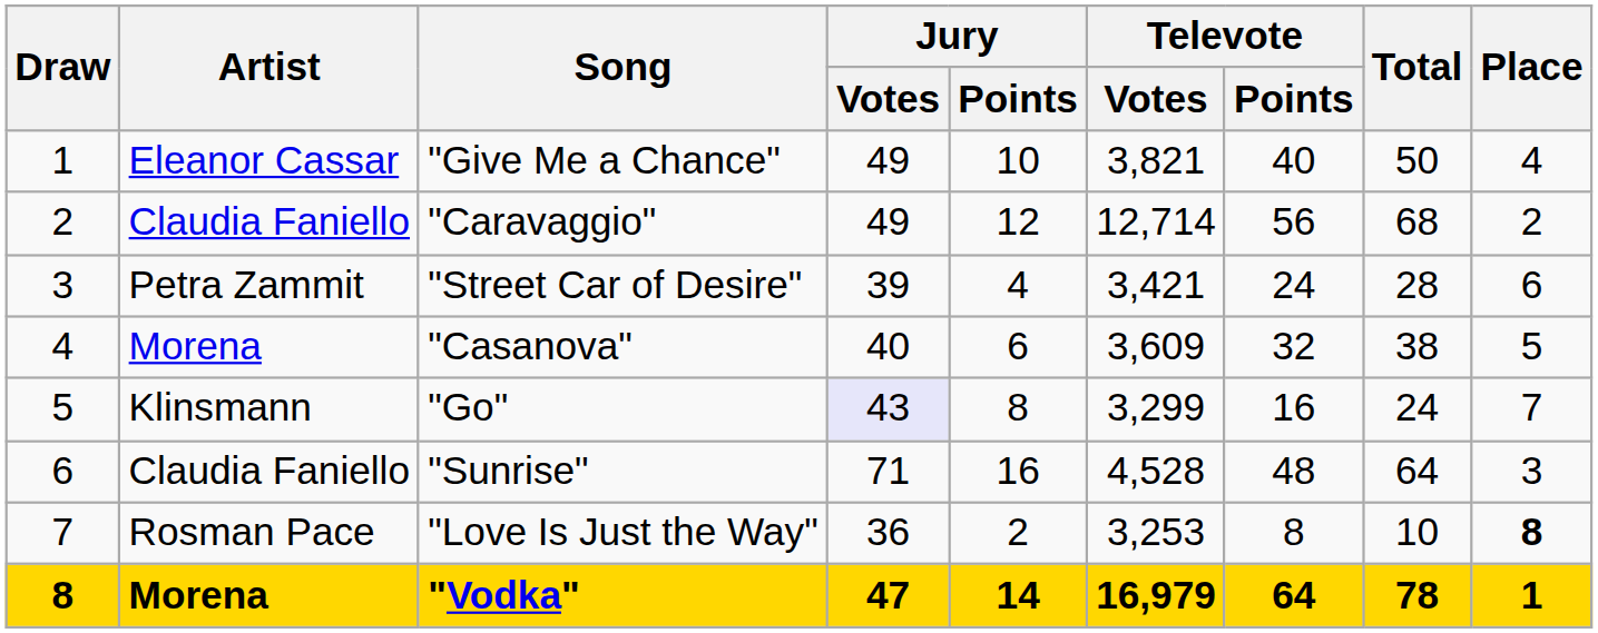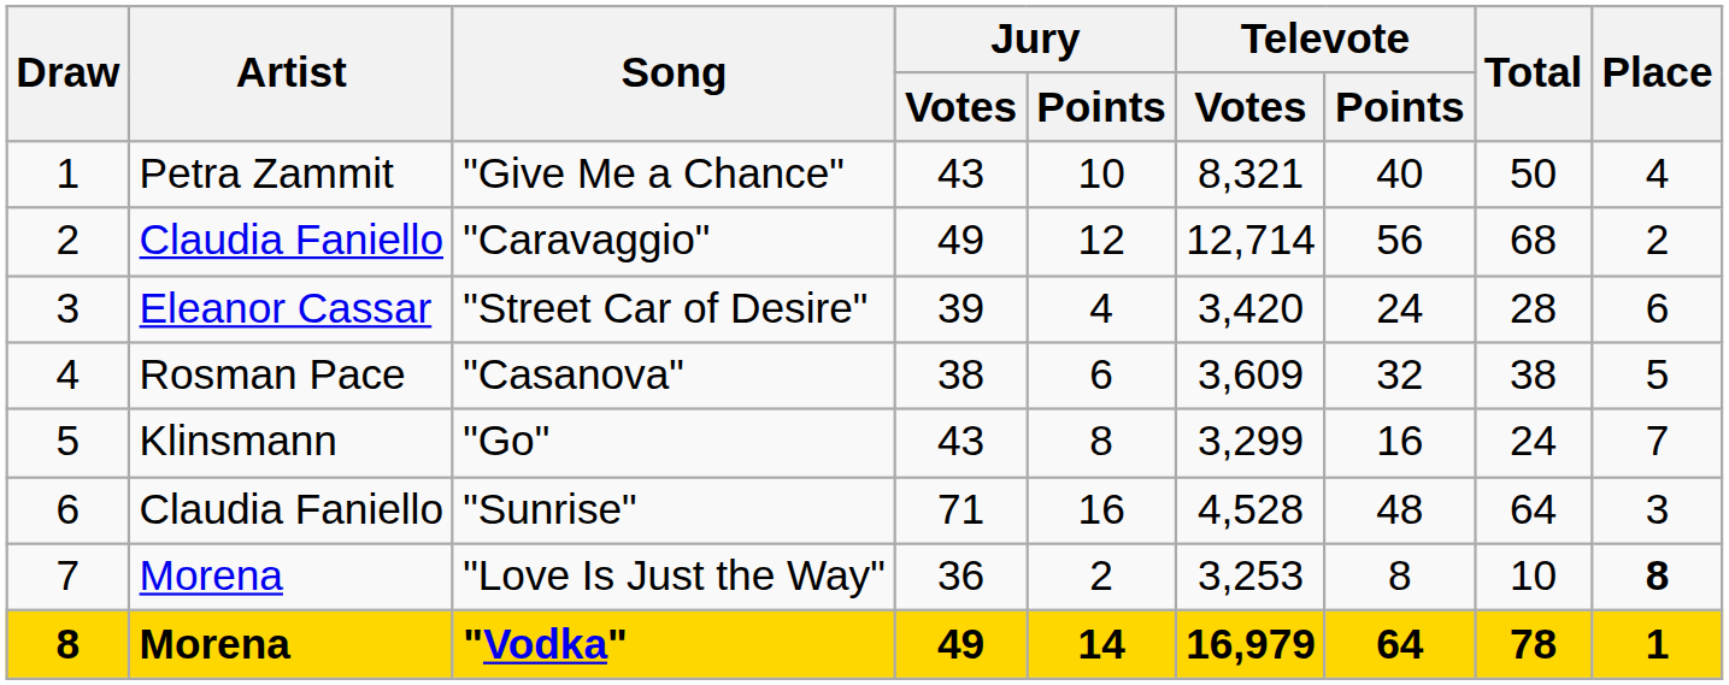"Give Me a Chance" | Artist: Eleanor Cassar -> Petra Zammit
"Give Me a Chance" | Jury / Votes: 49 -> 43
"Give Me a Chance" | Televote / Votes: 3,821 -> 8,321
"Street Car of Desire" | Artist: Petra Zammit -> Eleanor Cassar
"Street Car of Desire" | Televote / Votes: 3,421 -> 3,420
"Casanova" | Artist: Morena -> Rosman Pace
"Casanova" | Jury / Votes: 40 -> 38
"Go" | Jury / Votes: lavender background -> no background
"Love Is Just the Way" | Artist: Rosman Pace -> Morena
"Vodka" | Jury / Votes: 47 -> 49
